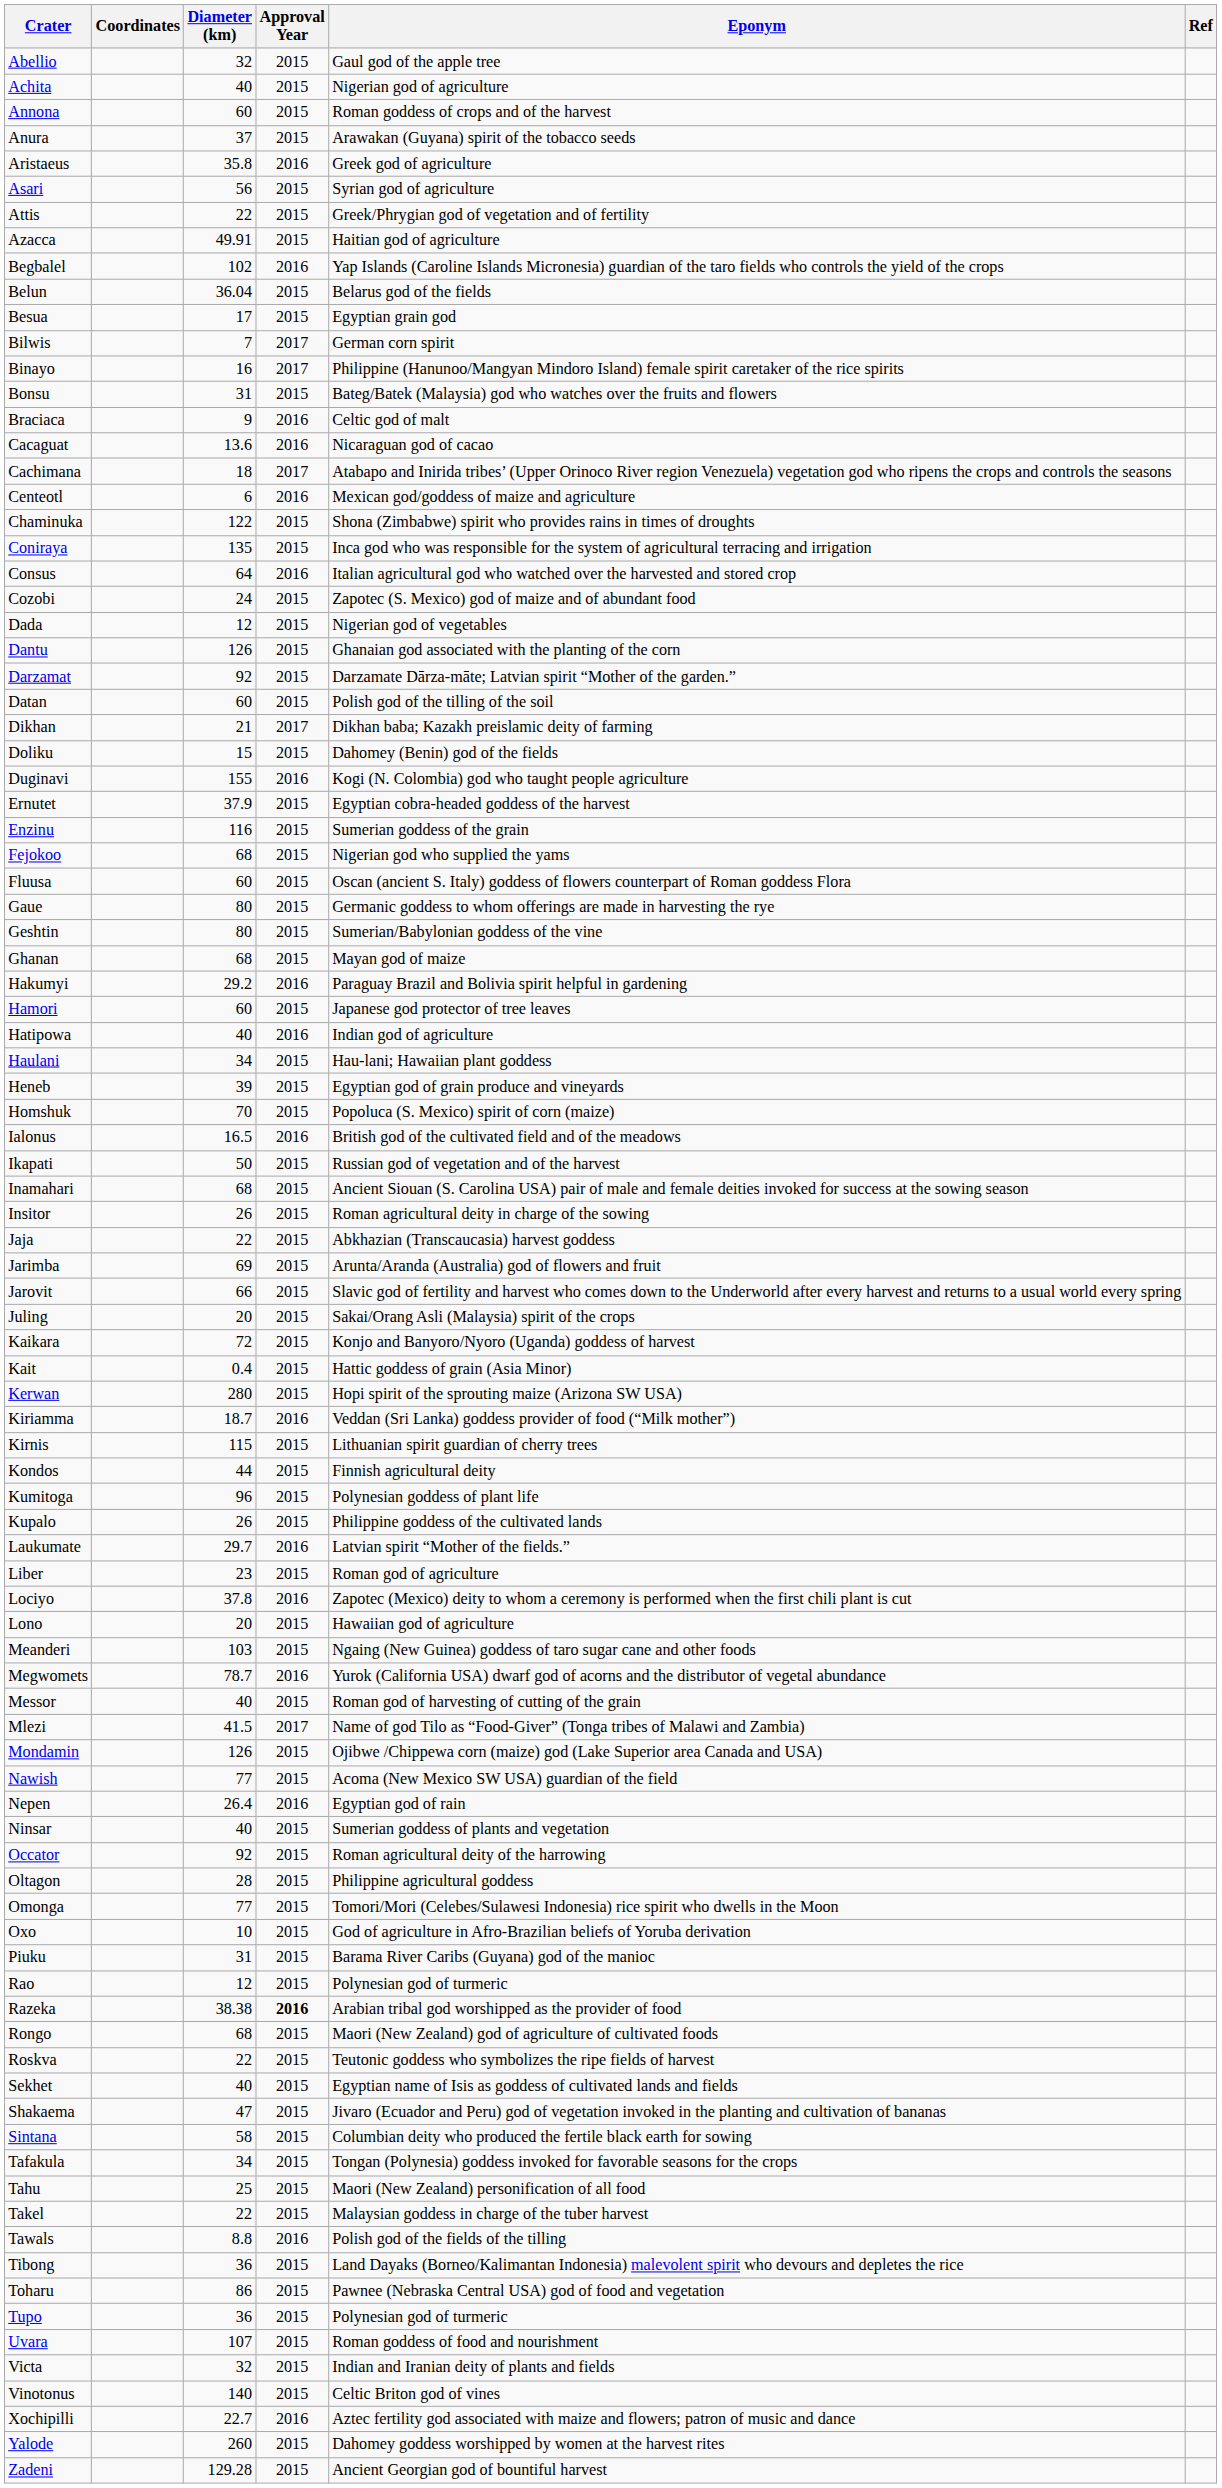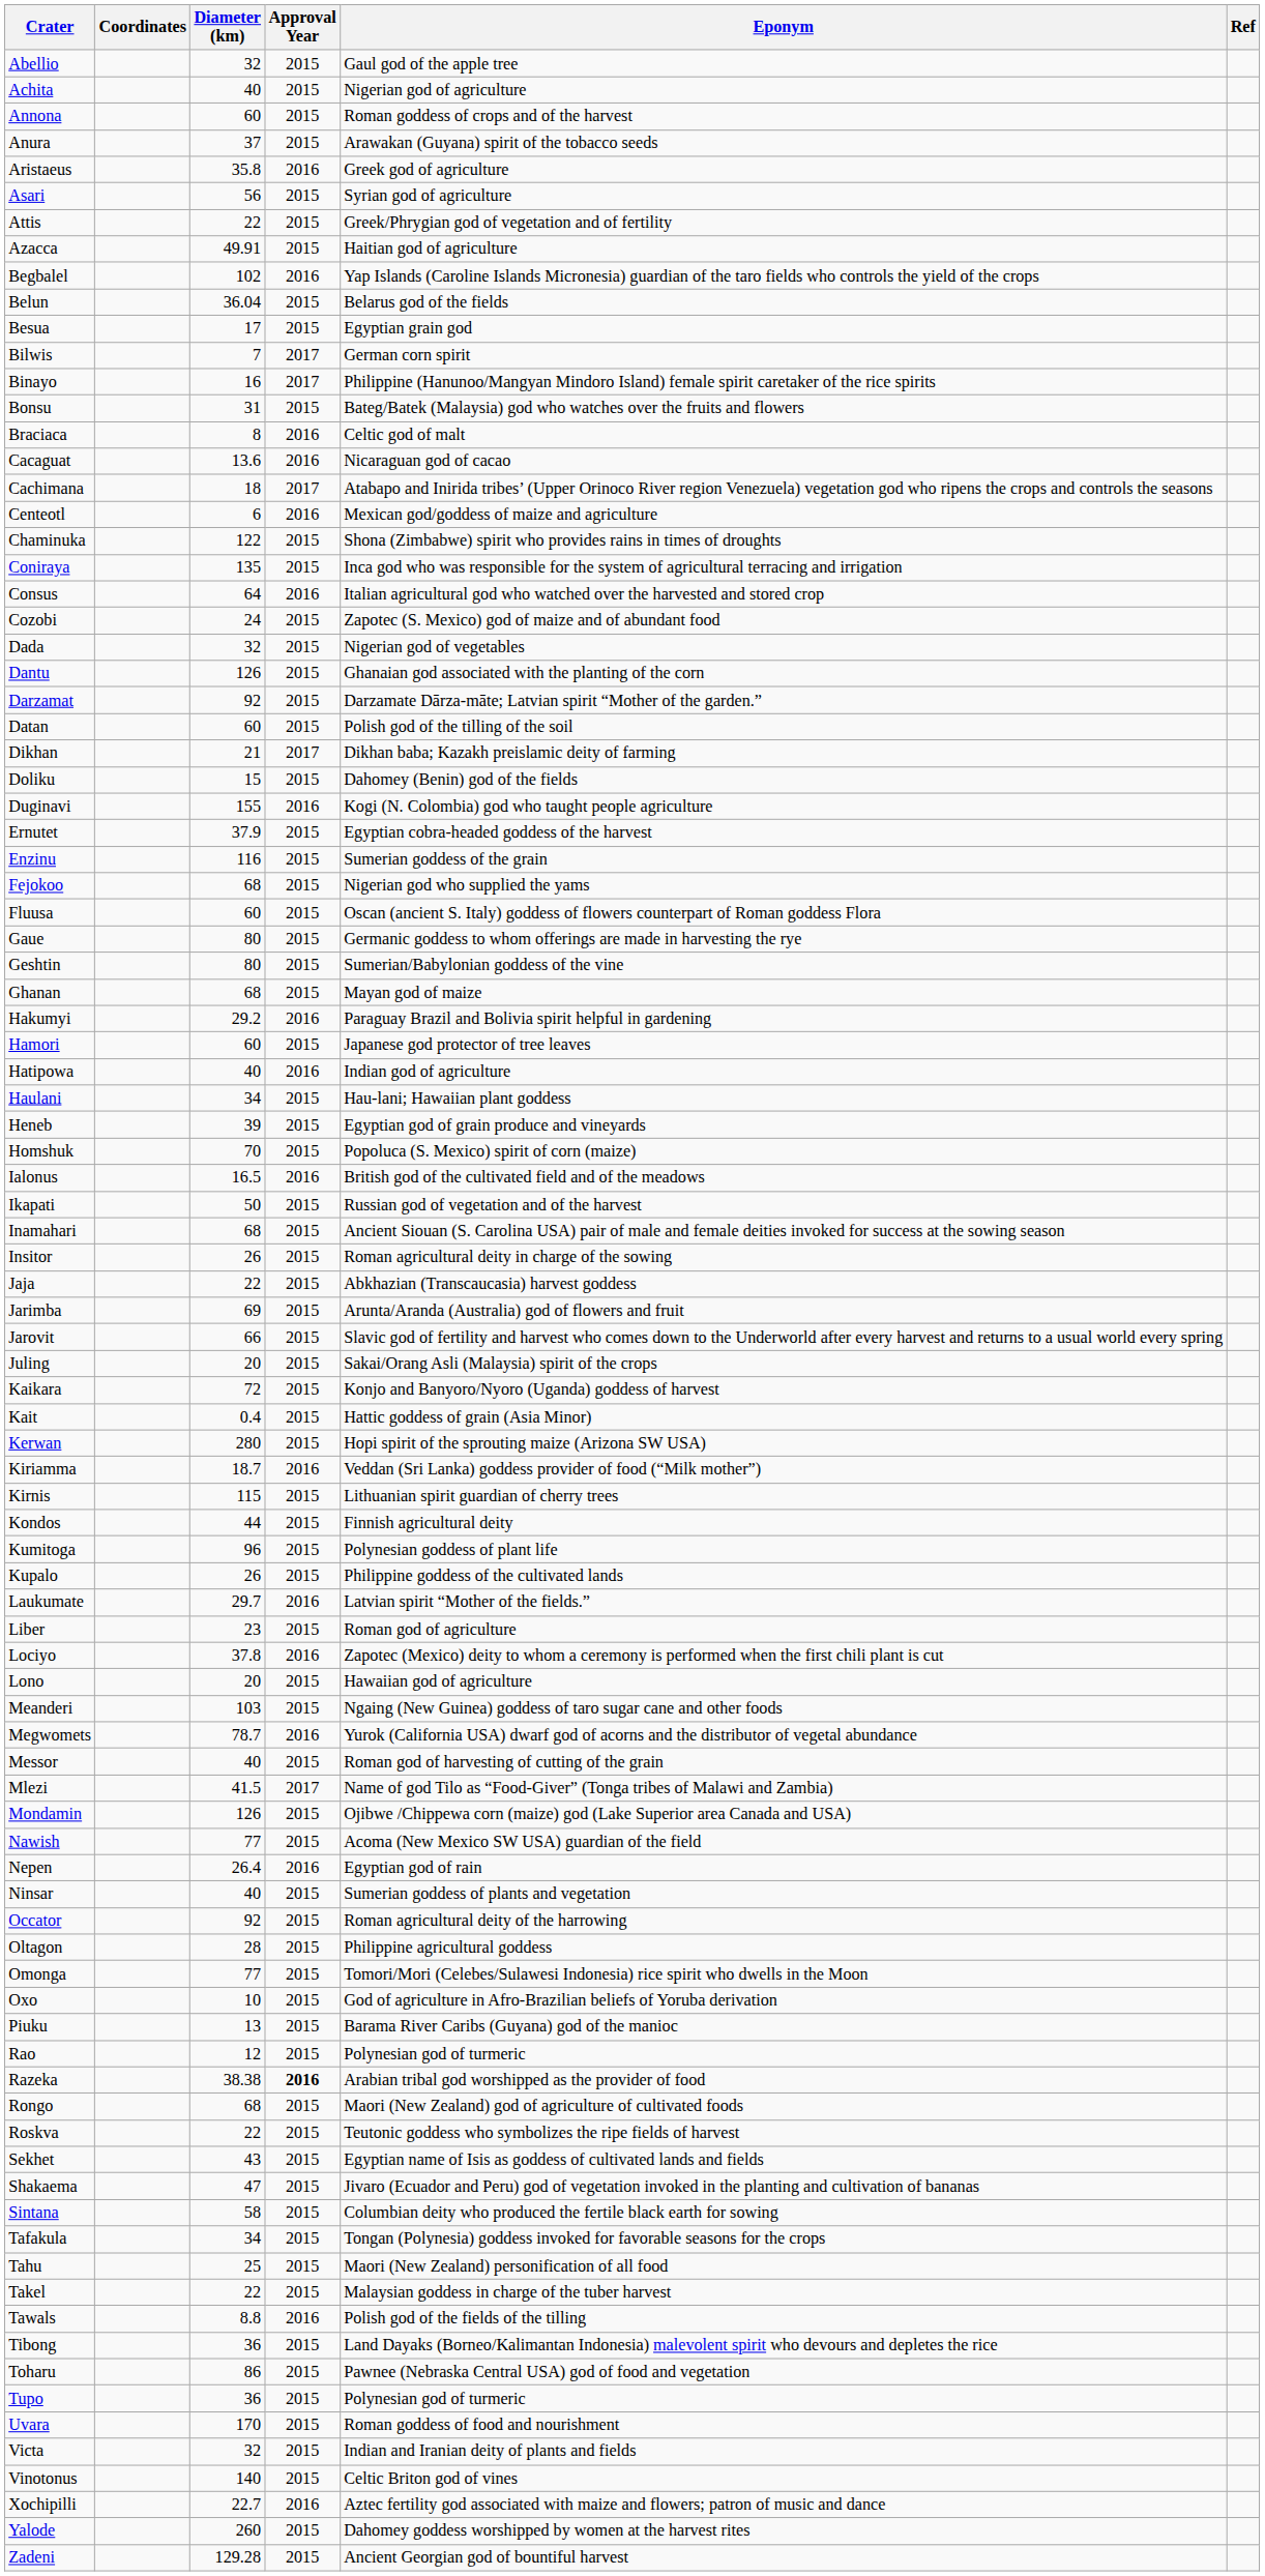Braciaca | Diameter (km): 9 -> 8
Dada | Diameter (km): 12 -> 32
Piuku | Diameter (km): 31 -> 13
Sekhet | Diameter (km): 40 -> 43
Uvara | Diameter (km): 107 -> 170
